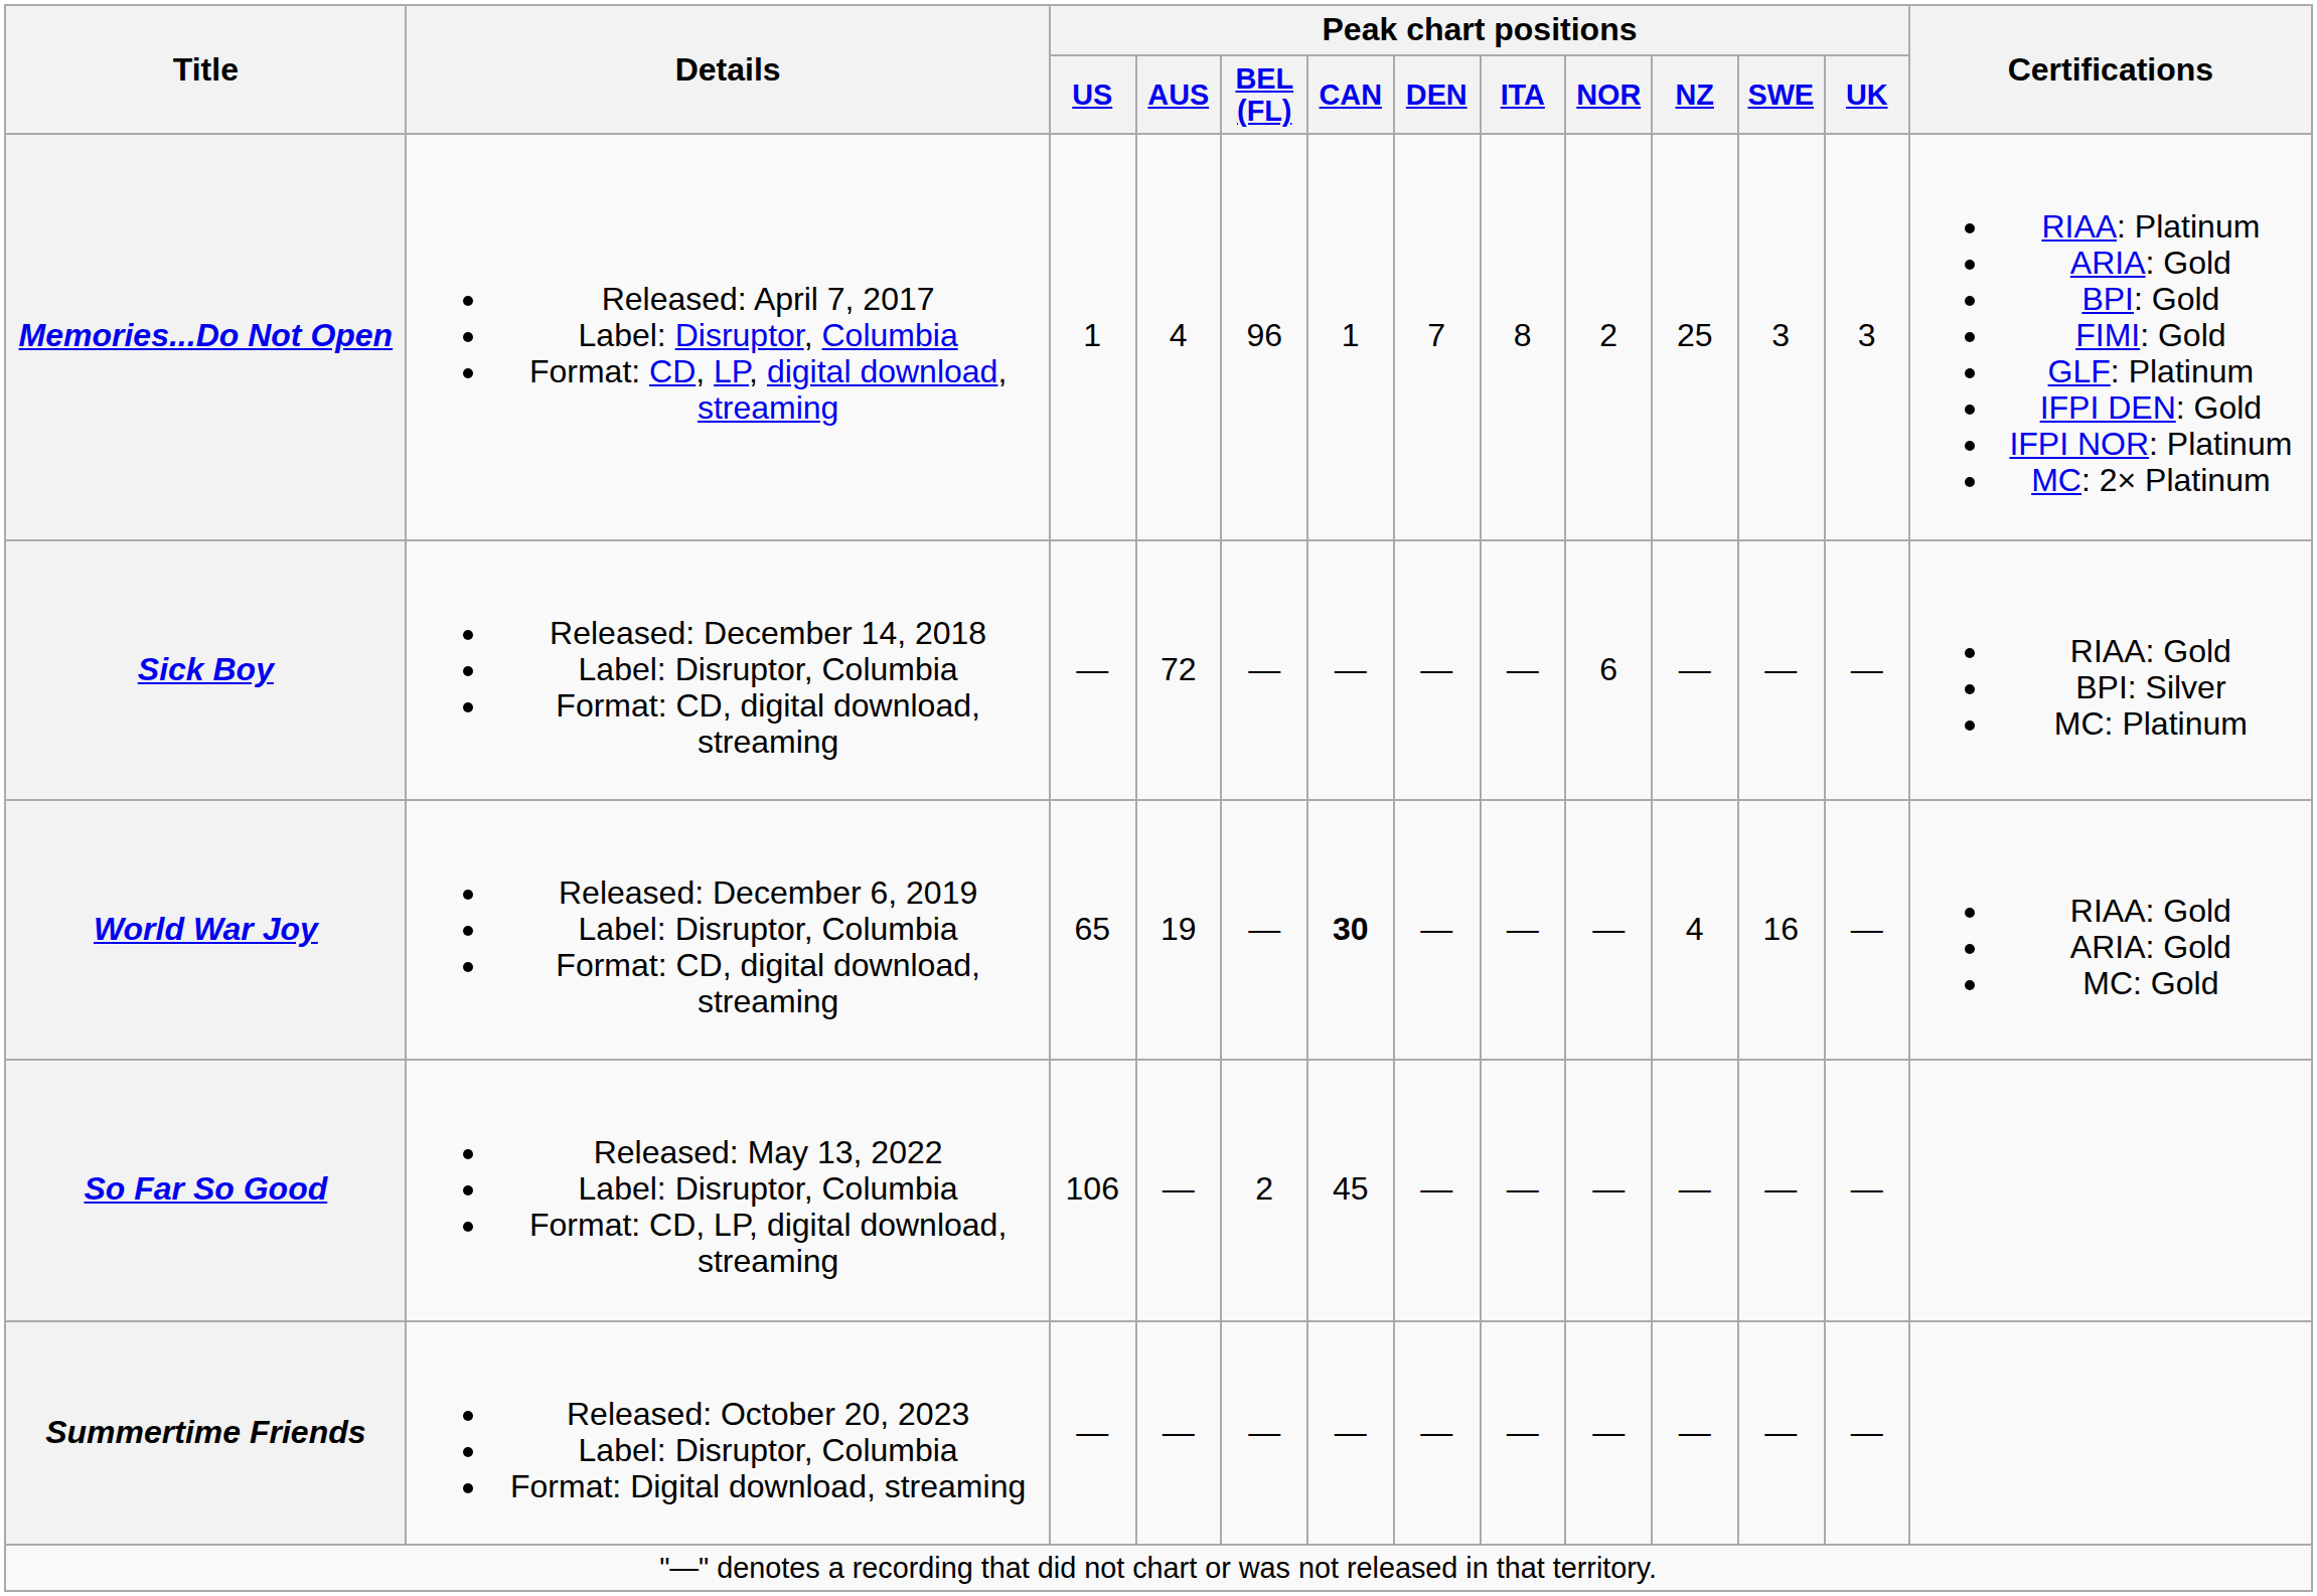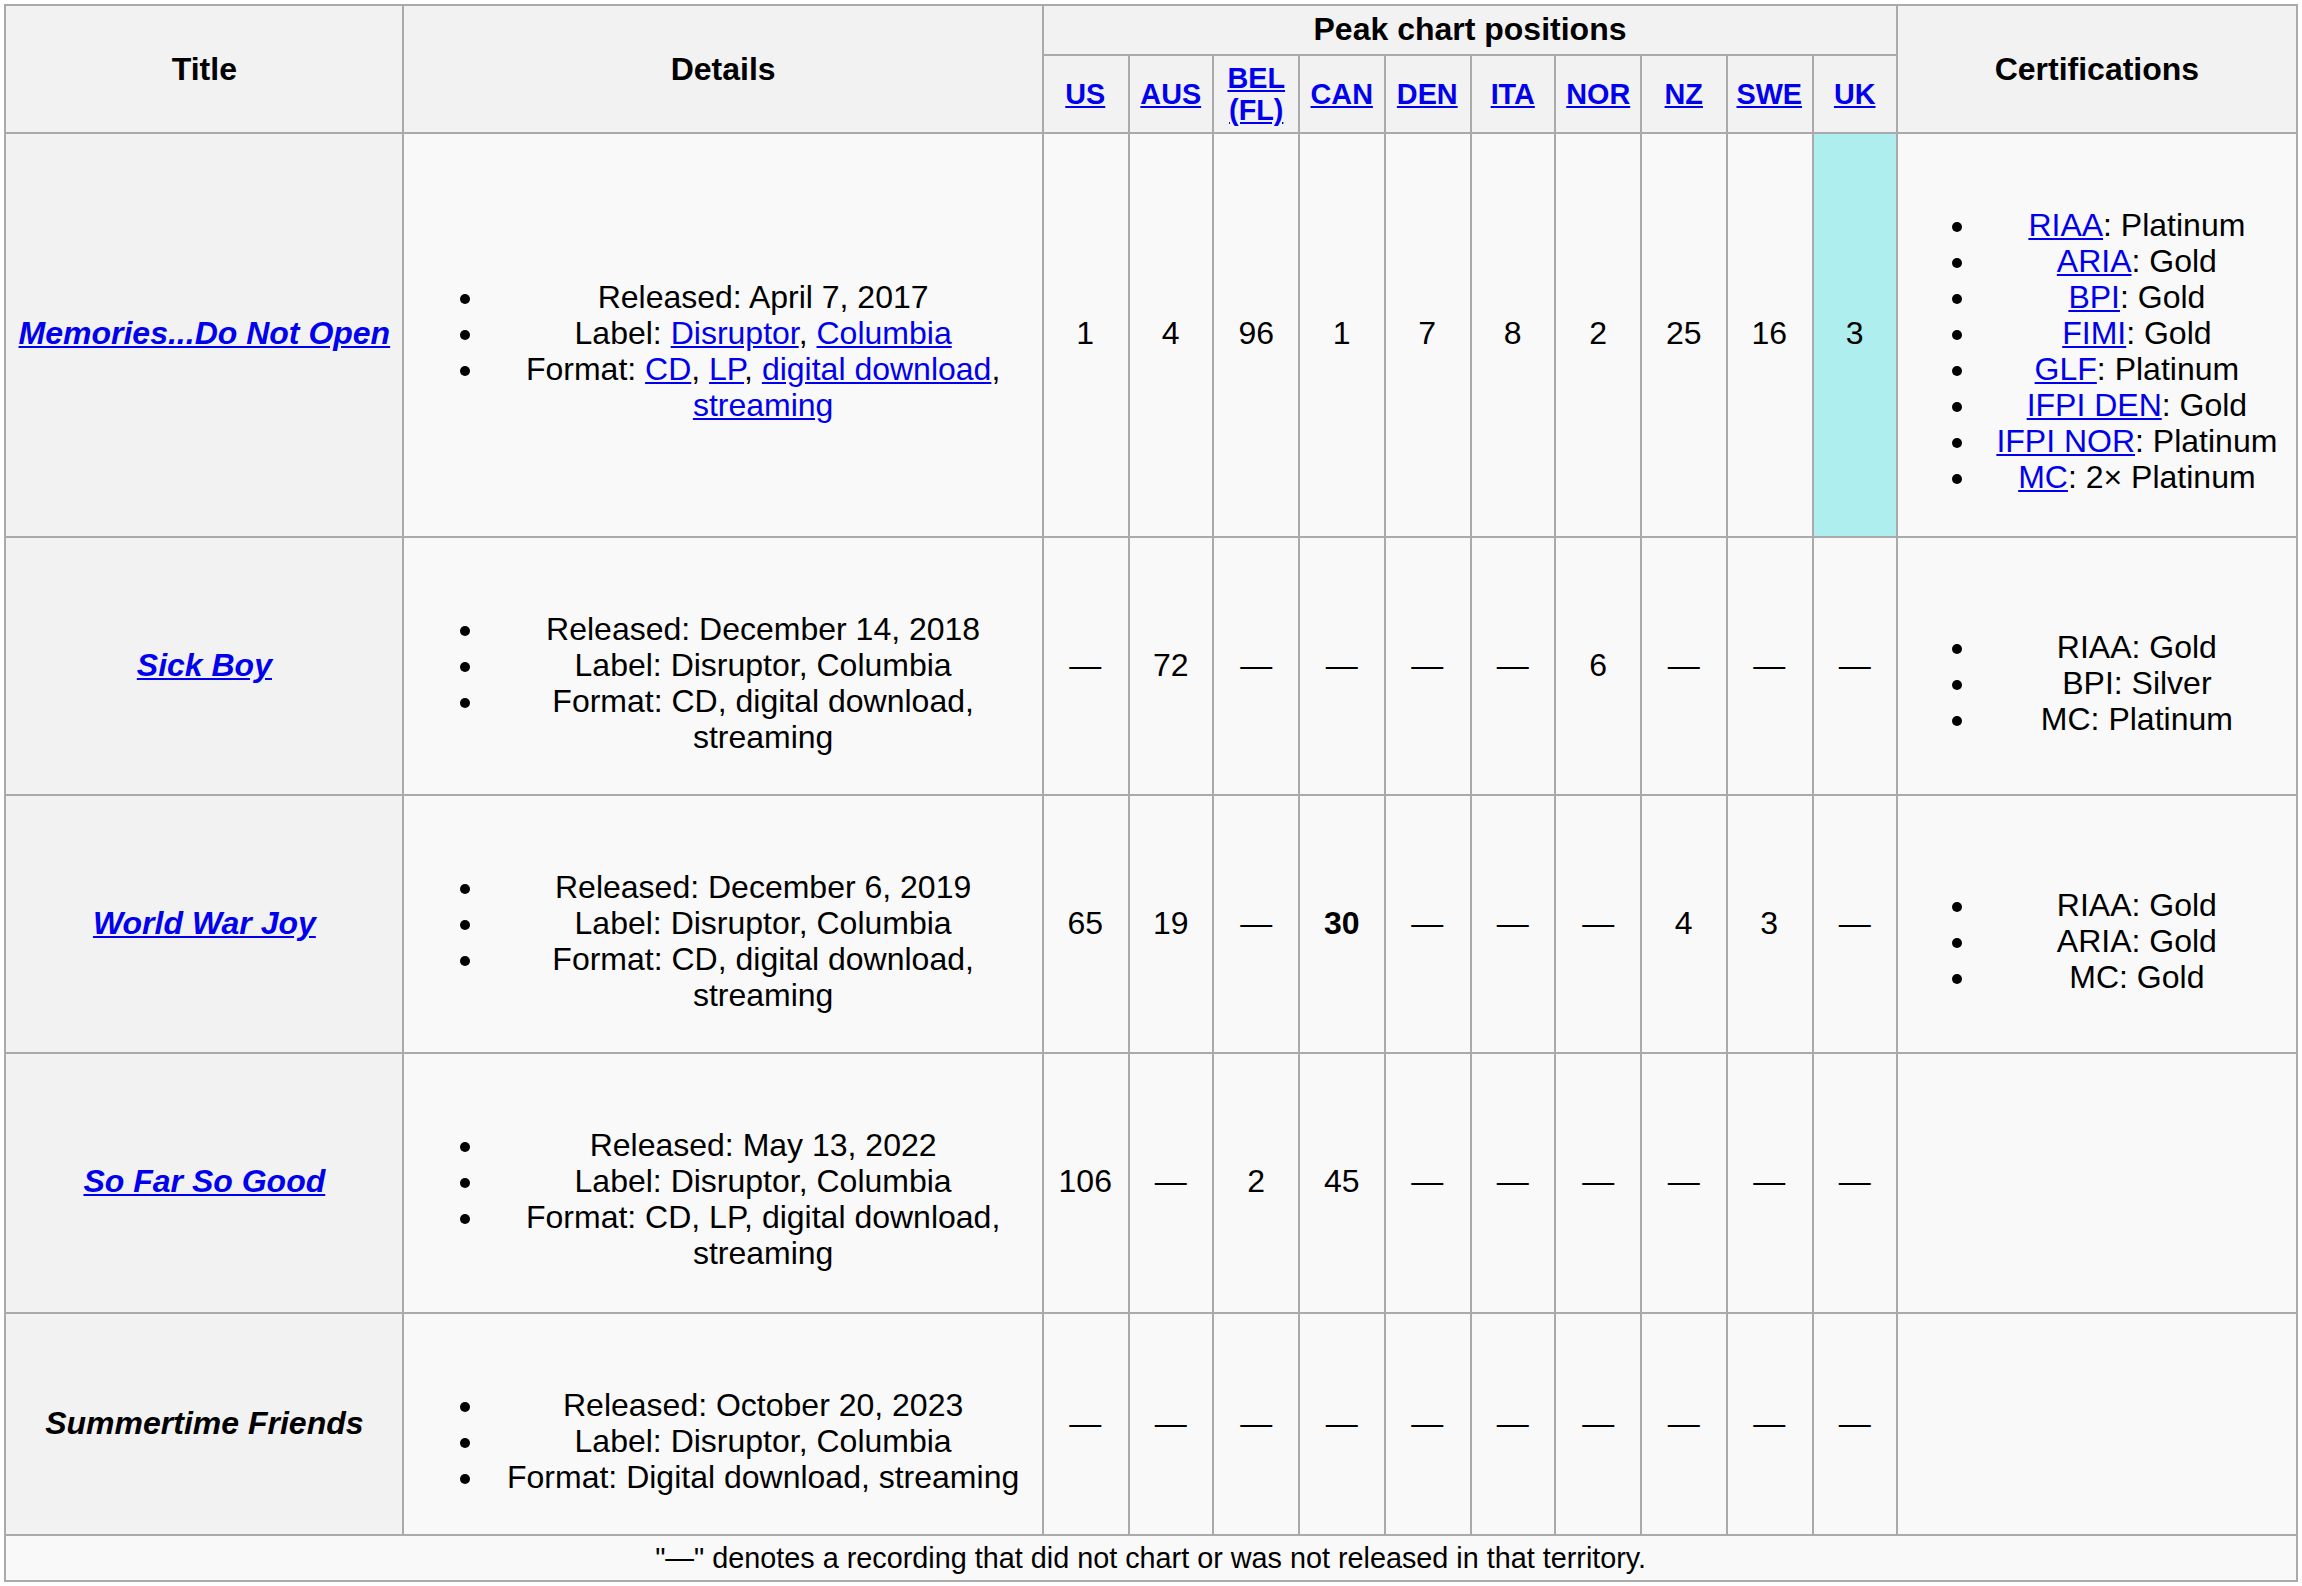Memories...Do Not Open | Peak chart positions / SWE: 3 -> 16
Memories...Do Not Open | Peak chart positions / UK: no background -> paleturquoise background
World War Joy | Peak chart positions / SWE: 16 -> 3
